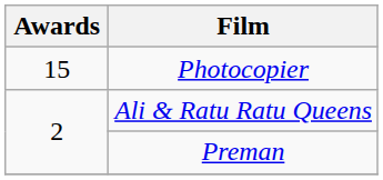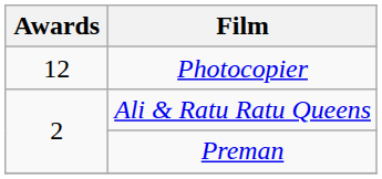Photocopier | Awards: 15 -> 12
